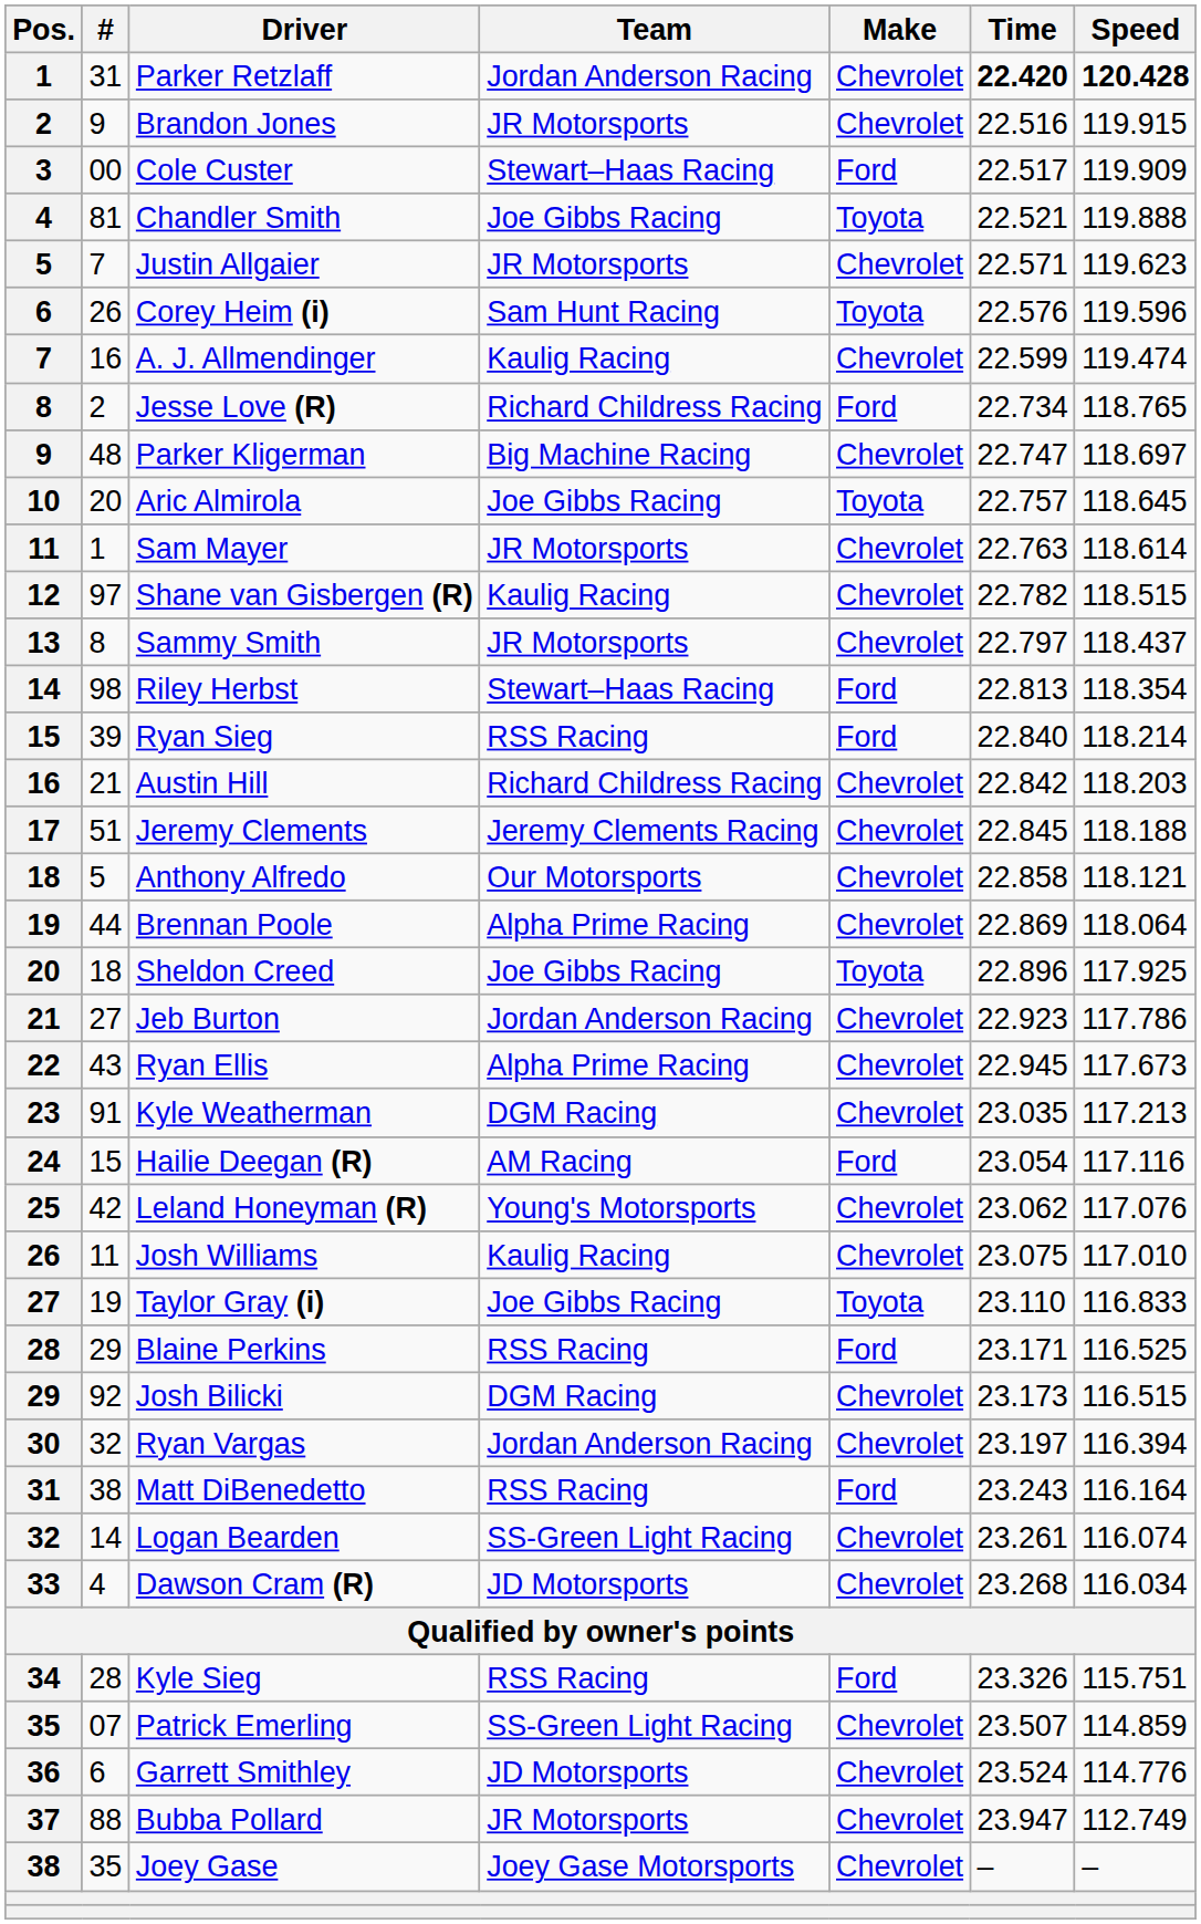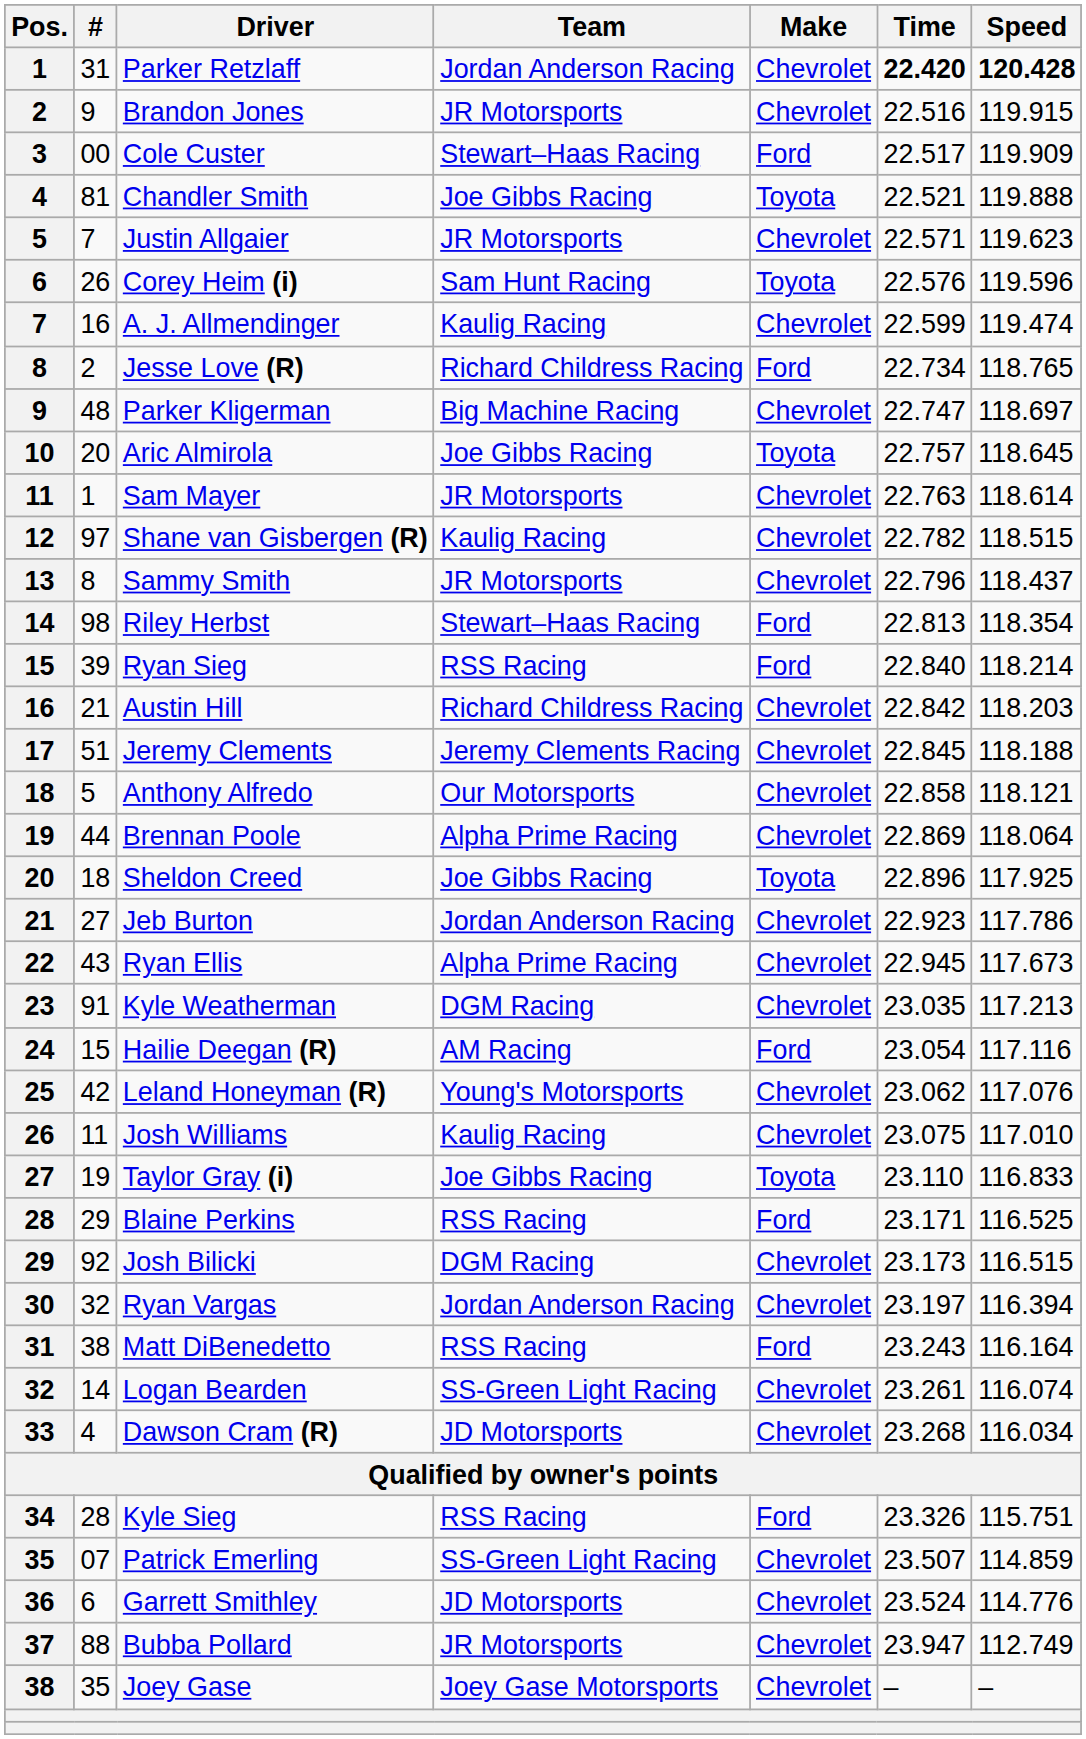Sammy Smith | Time: 22.797 -> 22.796
